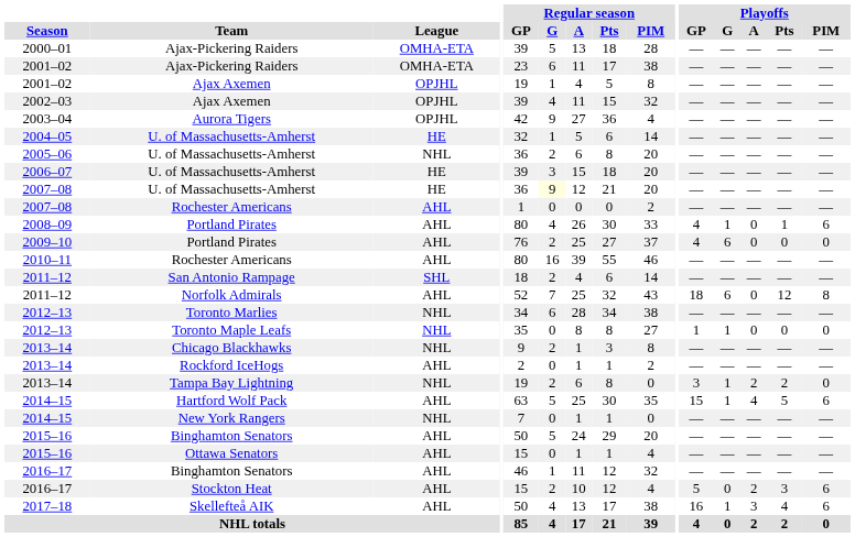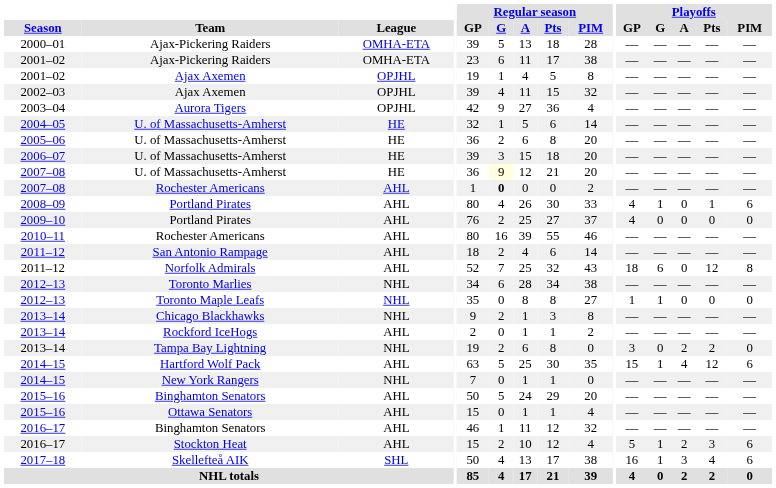2005–06 / U. of Massachusetts-Amherst | League: NHL -> HE
2007–08 / Rochester Americans | Regular season / G: normal -> bold
2009–10 / Portland Pirates | Playoffs / G: 6 -> 0
San Antonio Rampage | League: SHL -> AHL
Tampa Bay Lightning | Playoffs / G: 1 -> 0
Hartford Wolf Pack | Playoffs / Pts: 5 -> 12
Stockton Heat | Playoffs / G: 0 -> 1
Skellefteå AIK | League: AHL -> SHL
